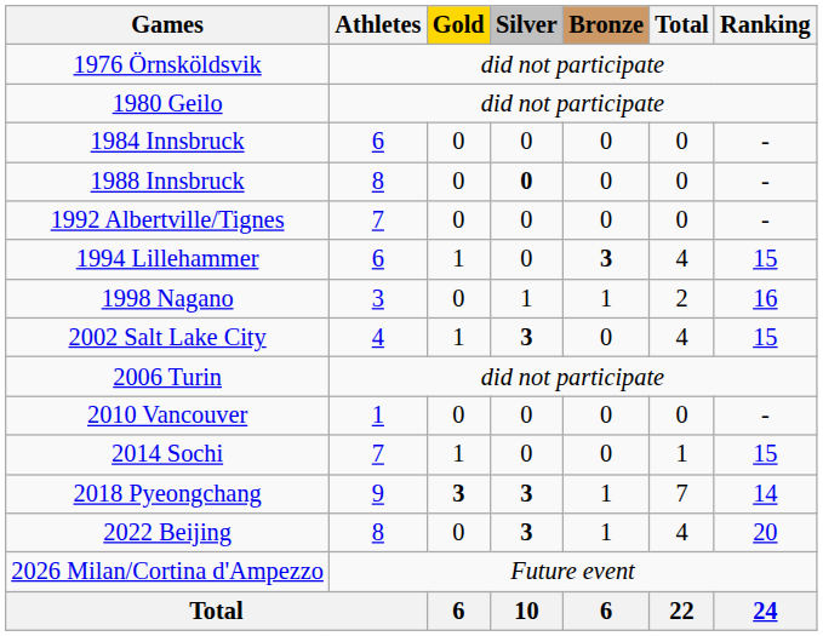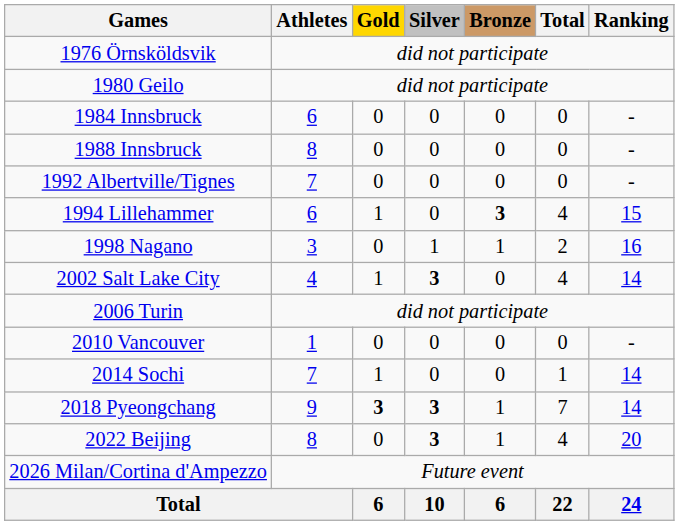1988 Innsbruck | Silver: bold -> normal
2002 Salt Lake City | Ranking: 15 -> 14
2014 Sochi | Ranking: 15 -> 14
